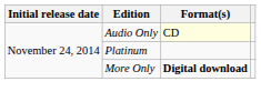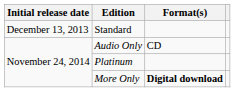+ row: December 13, 2013 | Standard
Audio Only | Format(s): lightyellow background -> no background
